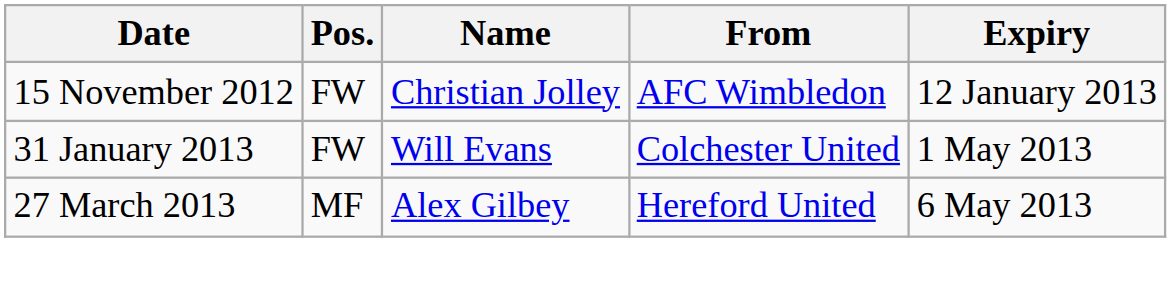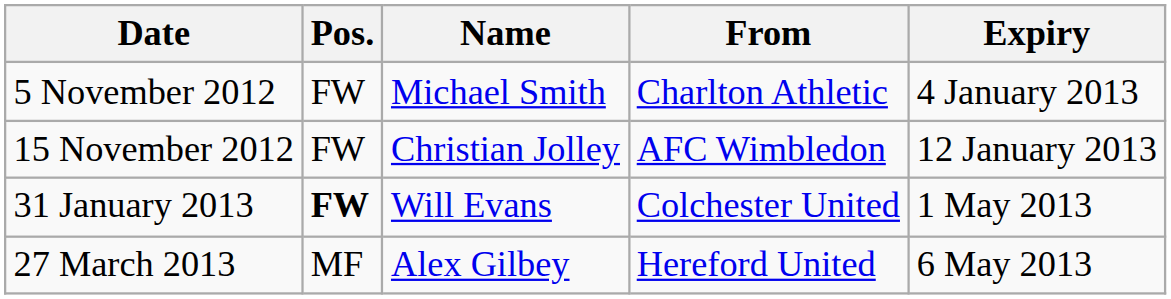+ row: 5 November 2012 | FW | Michael Smith | Charlton Athletic | 4 January 2013
31 January 2013 | Pos.: normal -> bold
